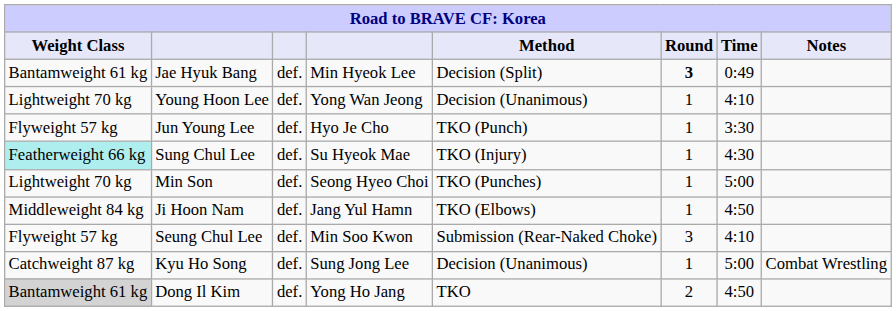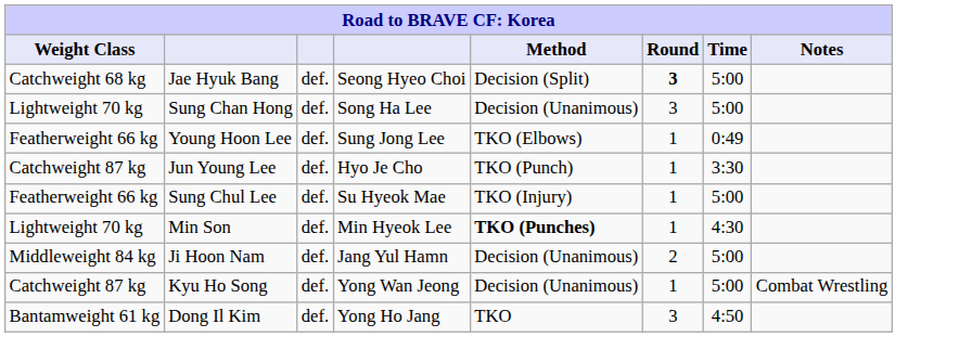Jae Hyuk Bang | Weight Class: Bantamweight 61 kg -> Catchweight 68 kg
Jae Hyuk Bang | column 4: Min Hyeok Lee -> Seong Hyeo Choi
Jae Hyuk Bang | Time: 0:49 -> 5:00
+ row: Lightweight 70 kg | Sung Chan Hong | def. | Song Ha Lee | Decision (Unanimous) | 3 | 5:00
Young Hoon Lee | Weight Class: Lightweight 70 kg -> Featherweight 66 kg
Young Hoon Lee | column 4: Yong Wan Jeong -> Sung Jong Lee
Young Hoon Lee | Method: Decision (Unanimous) -> TKO (Elbows)
Young Hoon Lee | Time: 4:10 -> 0:49
Jun Young Lee | Weight Class: Flyweight 57 kg -> Catchweight 87 kg
Sung Chul Lee | Weight Class: paleturquoise background -> no background
Sung Chul Lee | Time: 4:30 -> 5:00
Min Son | column 4: Seong Hyeo Choi -> Min Hyeok Lee
Min Son | Method: normal -> bold
Min Son | Time: 5:00 -> 4:30
Ji Hoon Nam | Method: TKO (Elbows) -> Decision (Unanimous)
Ji Hoon Nam | Round: 1 -> 2
Ji Hoon Nam | Time: 4:50 -> 5:00
- row: Flyweight 57 kg | Seung Chul Lee | def. | Min Soo Kwon | Submission (Rear-Naked Choke) | 3 | 4:10
Kyu Ho Song | column 4: Sung Jong Lee -> Yong Wan Jeong
Dong Il Kim | Weight Class: lightgrey background -> no background
Dong Il Kim | Round: 2 -> 3
